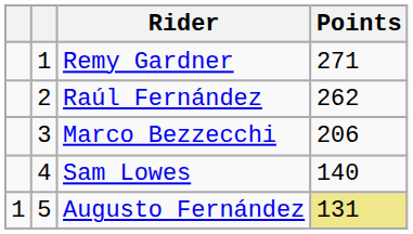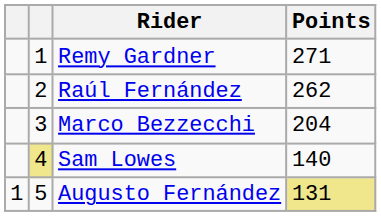Marco Bezzecchi | Points: 206 -> 204
Sam Lowes | column 2: no background -> khaki background
